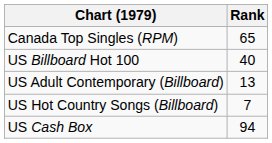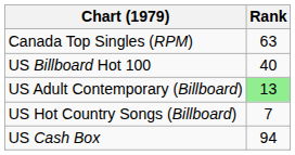Canada Top Singles (RPM) | Rank: 65 -> 63
US Adult Contemporary (Billboard) | Rank: no background -> lightgreen background
